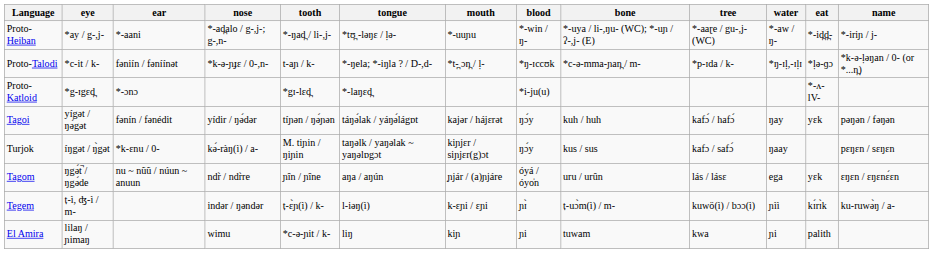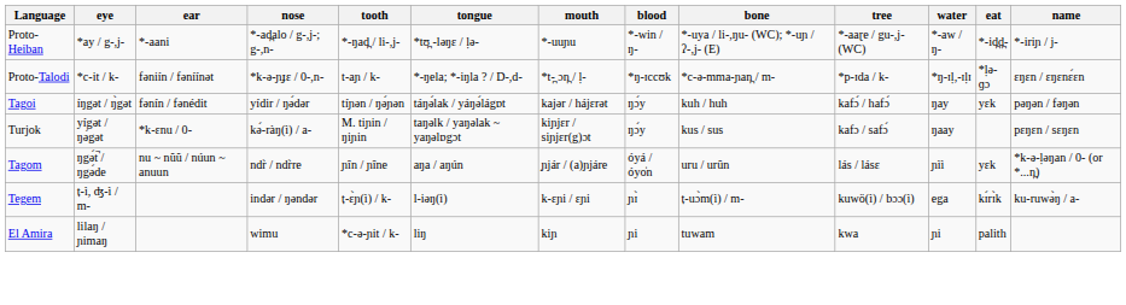Proto-Talodi | name: *k-ə-ḷəŋan / 0- (or *...n̪) -> ɛŋɛn / ɛŋɛnɛ́ɛn
- row: Proto-Katloid | *g-ɪgɛd̪ | *-ɔnɔ | *gɪ-lɛd̪ | *-laŋɛd̪ | *i-ju(u) | *-ʌ-lV-
Tagoi | eye: yígət / ŋə́gət -> íŋgət / ŋ̀gət
Turjok | eye: íŋgət / ŋ̀gət -> yígət / ŋə́gət
Tagom | water: ega -> ɲìì
Tagom | name: ɛŋɛn / ɛŋɛnɛ́ɛn -> *k-ə-ḷəŋan / 0- (or *...n̪)
Tegem | water: ɲìì -> ega
